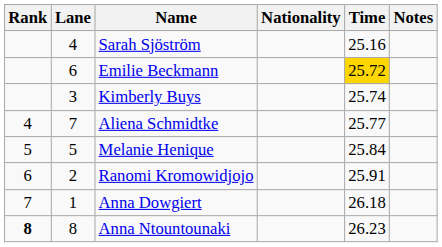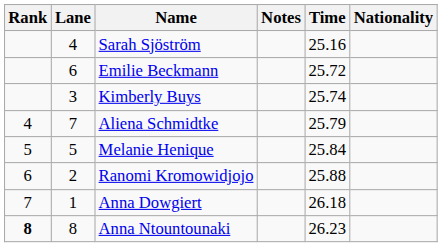columns swapped: Nationality <-> Notes
Emilie Beckmann | Time: gold background -> no background
Aliena Schmidtke | Time: 25.77 -> 25.79
Ranomi Kromowidjojo | Time: 25.91 -> 25.88
